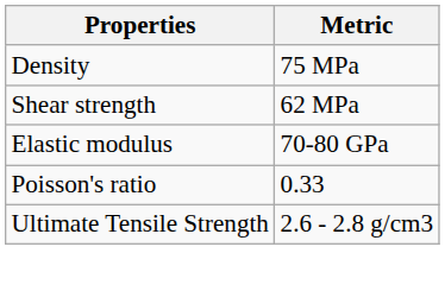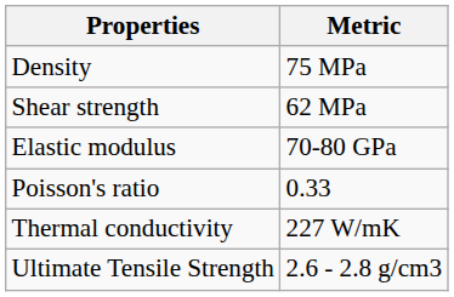+ row: Thermal conductivity | 227 W/mK
